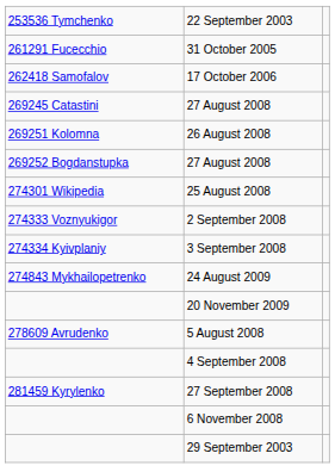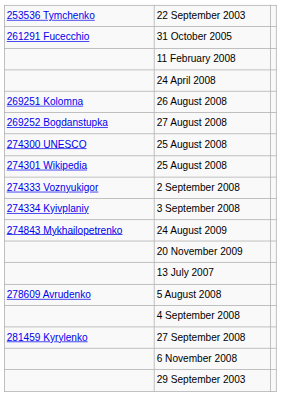- row: 262418 Samofalov | 17 October 2006
+ row: 11 February 2008
+ row: 24 April 2008
- row: 269245 Catastini | 27 August 2008
+ row: 274300 UNESCO | 25 August 2008
+ row: 13 July 2007
